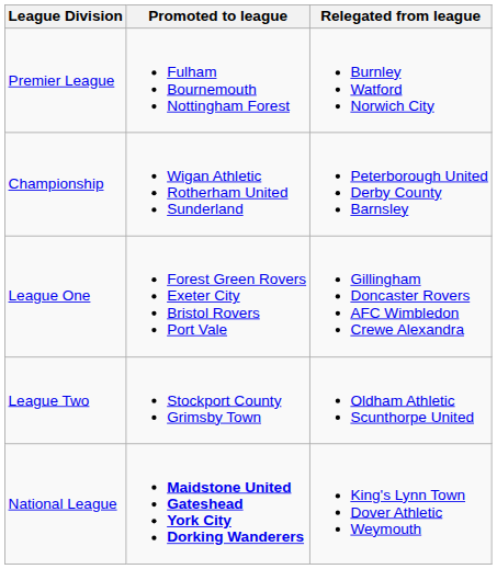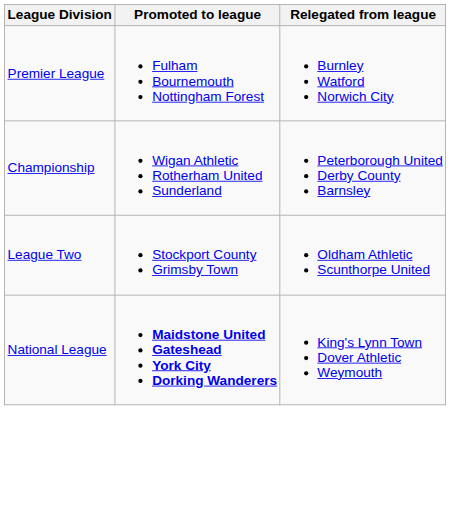- row: League One | Forest Green Rovers Exeter City Bristol Rovers Port Vale | Gillingham Doncaster Rovers AFC Wimbledon Crewe Alexandra
